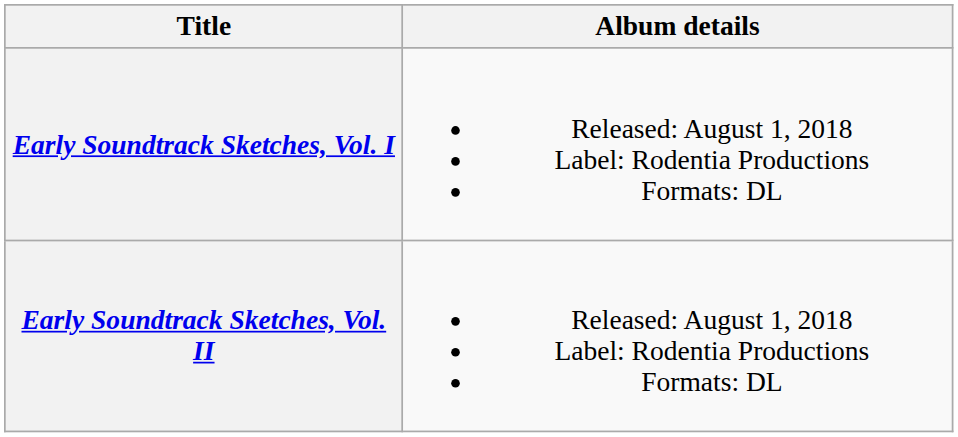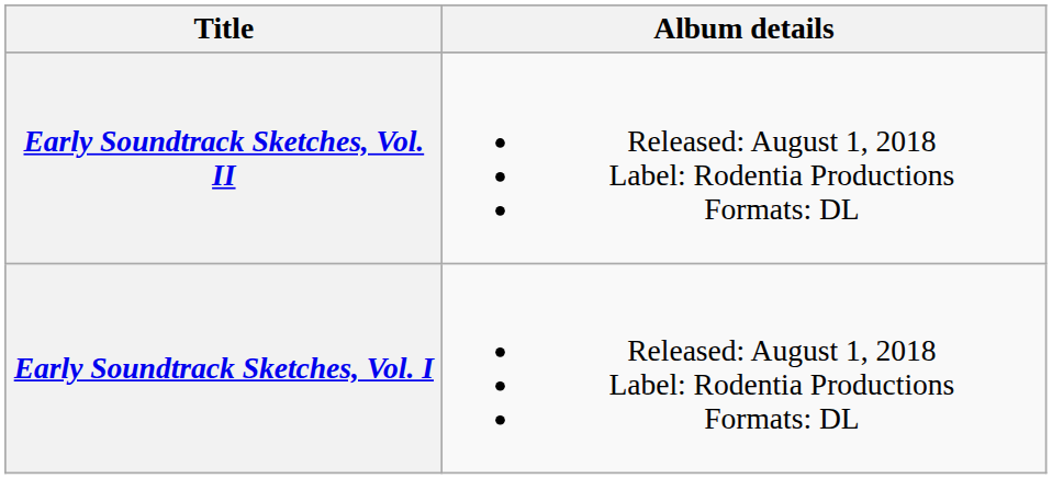rows swapped: Early Soundtrack Sketches, Vol. I <-> Early Soundtrack Sketches, Vol. II
